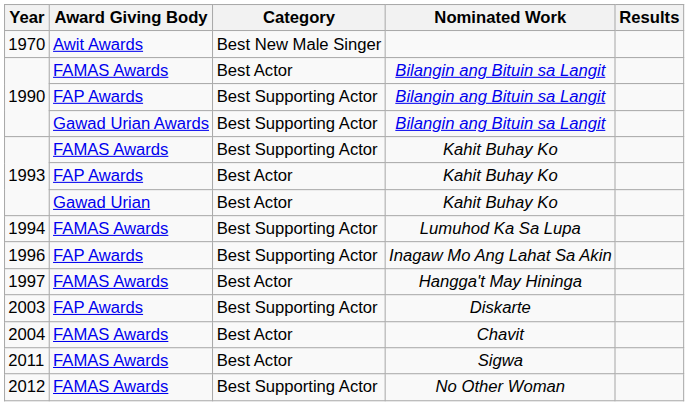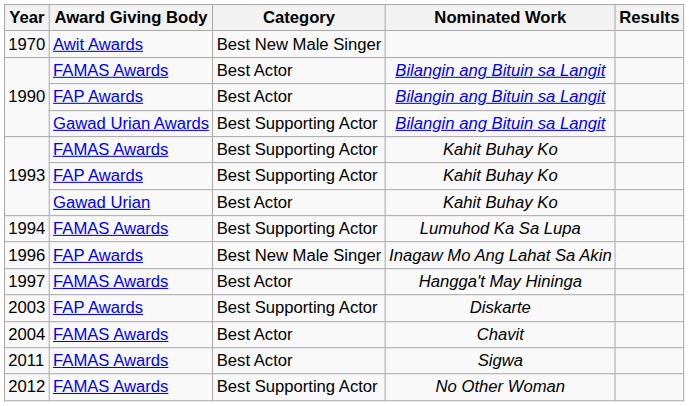1990 / FAP Awards | Category: Best Supporting Actor -> Best Actor
1993 / FAP Awards | Category: Best Actor -> Best Supporting Actor
1996 | Category: Best Supporting Actor -> Best New Male Singer
